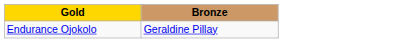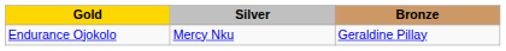+ column: Silver | Mercy Nku
